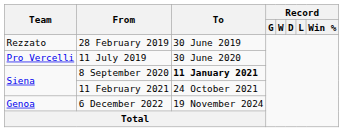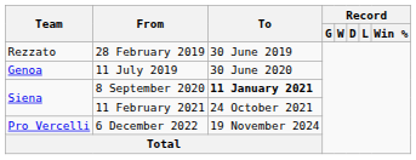11 July 2019 | Team: Pro Vercelli -> Genoa
6 December 2022 | Team: Genoa -> Pro Vercelli
